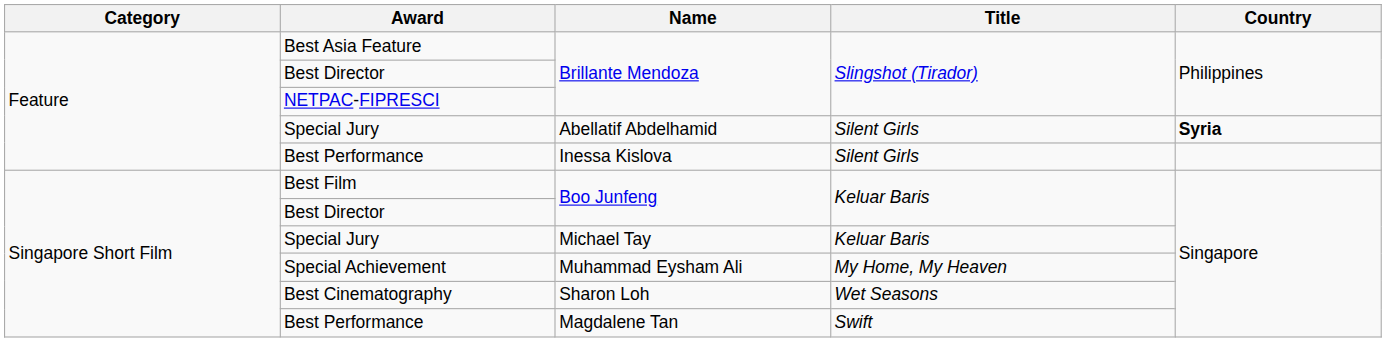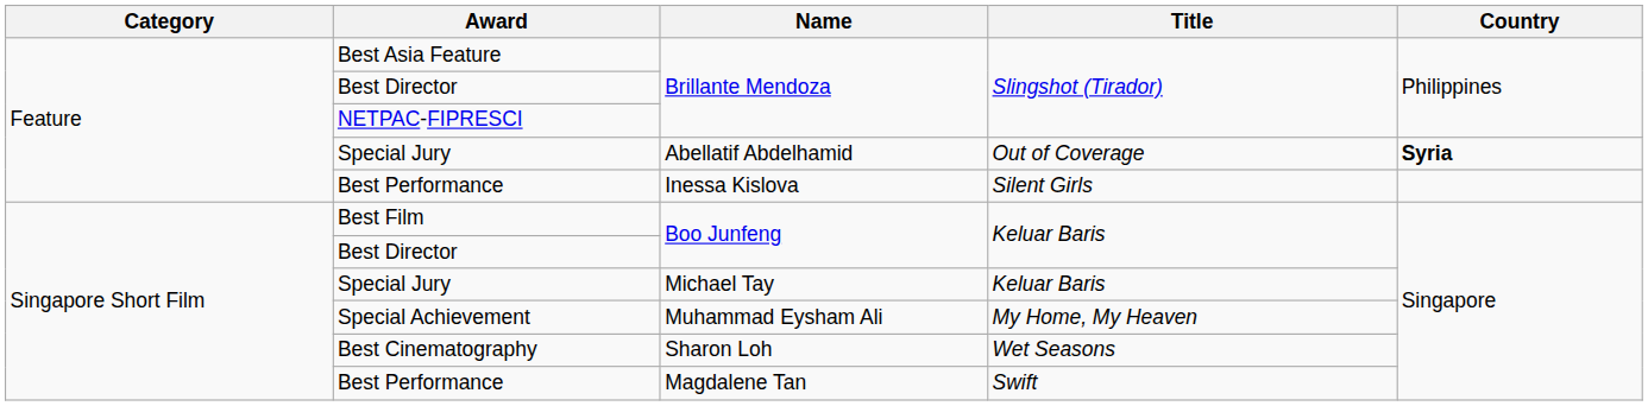Special Jury / Abellatif Abdelhamid | Title: Silent Girls -> Out of Coverage
